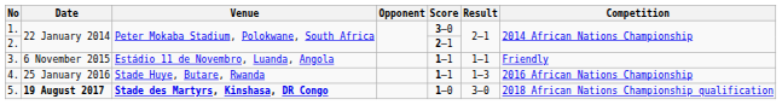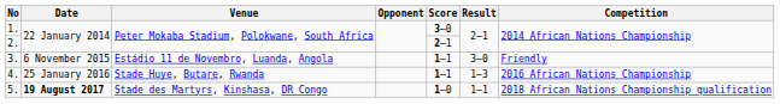3. | Result: 1–1 -> 3–0
5. | Venue: bold -> normal
5. | Result: 3–0 -> 1–1
